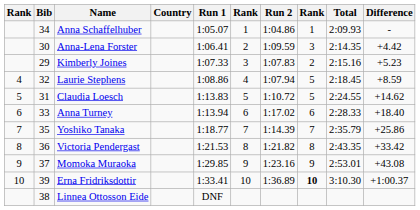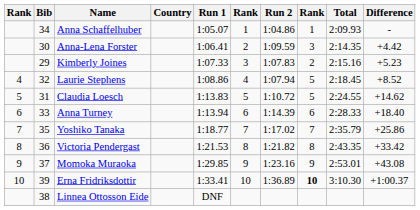Laurie Stephens | Difference: +8.59 -> +8.52
Anna Turney | Run 2: 1:17.02 -> 1:14.39
Yoshiko Tanaka | Run 2: 1:14.39 -> 1:17.02
